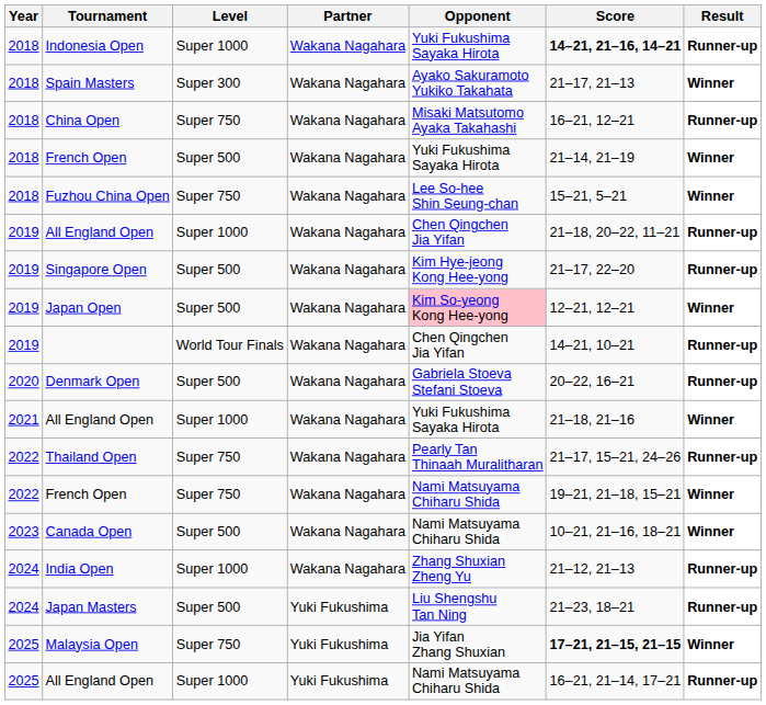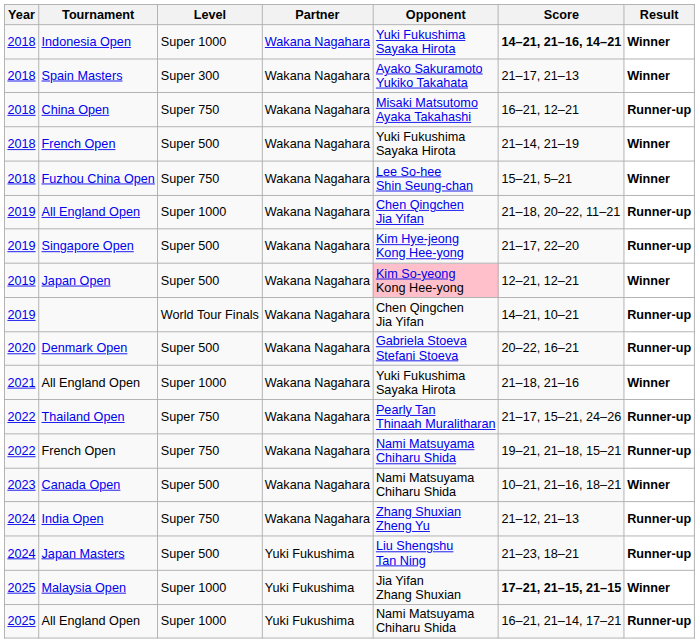Indonesia Open | Result: Runner-up -> Winner
2022 / French Open | Result: Winner -> Runner-up
India Open | Level: Super 1000 -> Super 750
Malaysia Open | Level: Super 750 -> Super 1000
